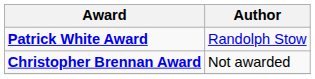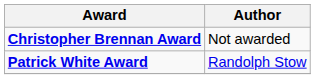rows swapped: Christopher Brennan Award <-> Patrick White Award
